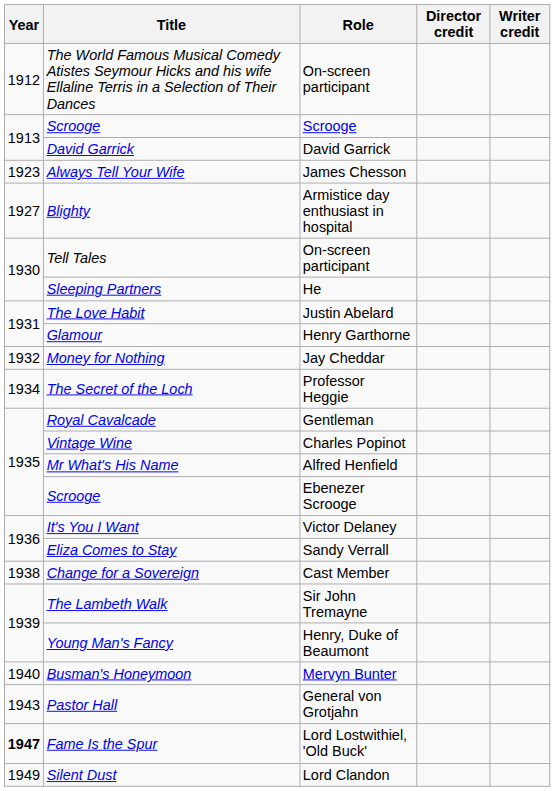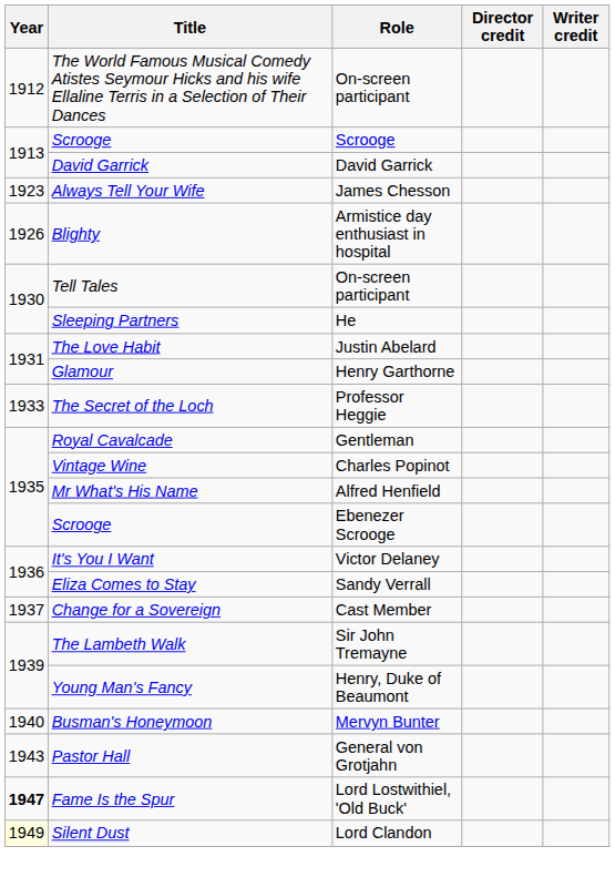Blighty | Year: 1927 -> 1926
- row: 1932 | Money for Nothing | Jay Cheddar
The Secret of the Loch | Year: 1934 -> 1933
Change for a Sovereign | Year: 1938 -> 1937
Silent Dust | Year: no background -> lightyellow background
